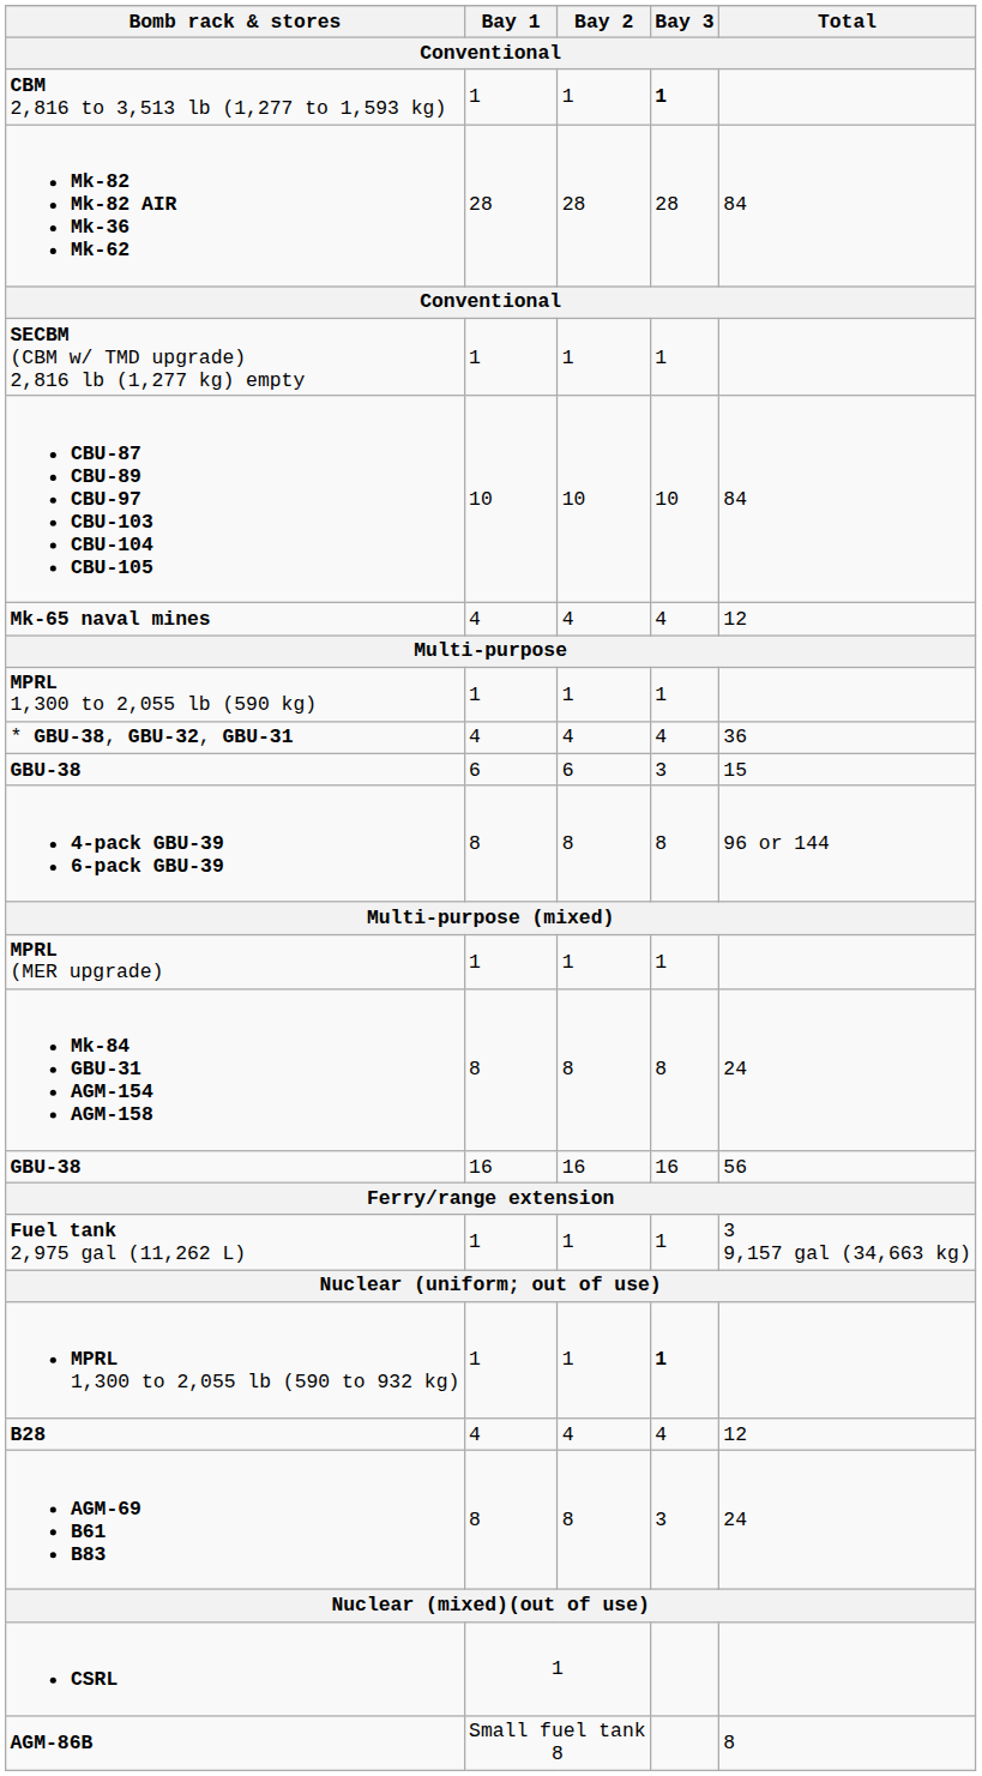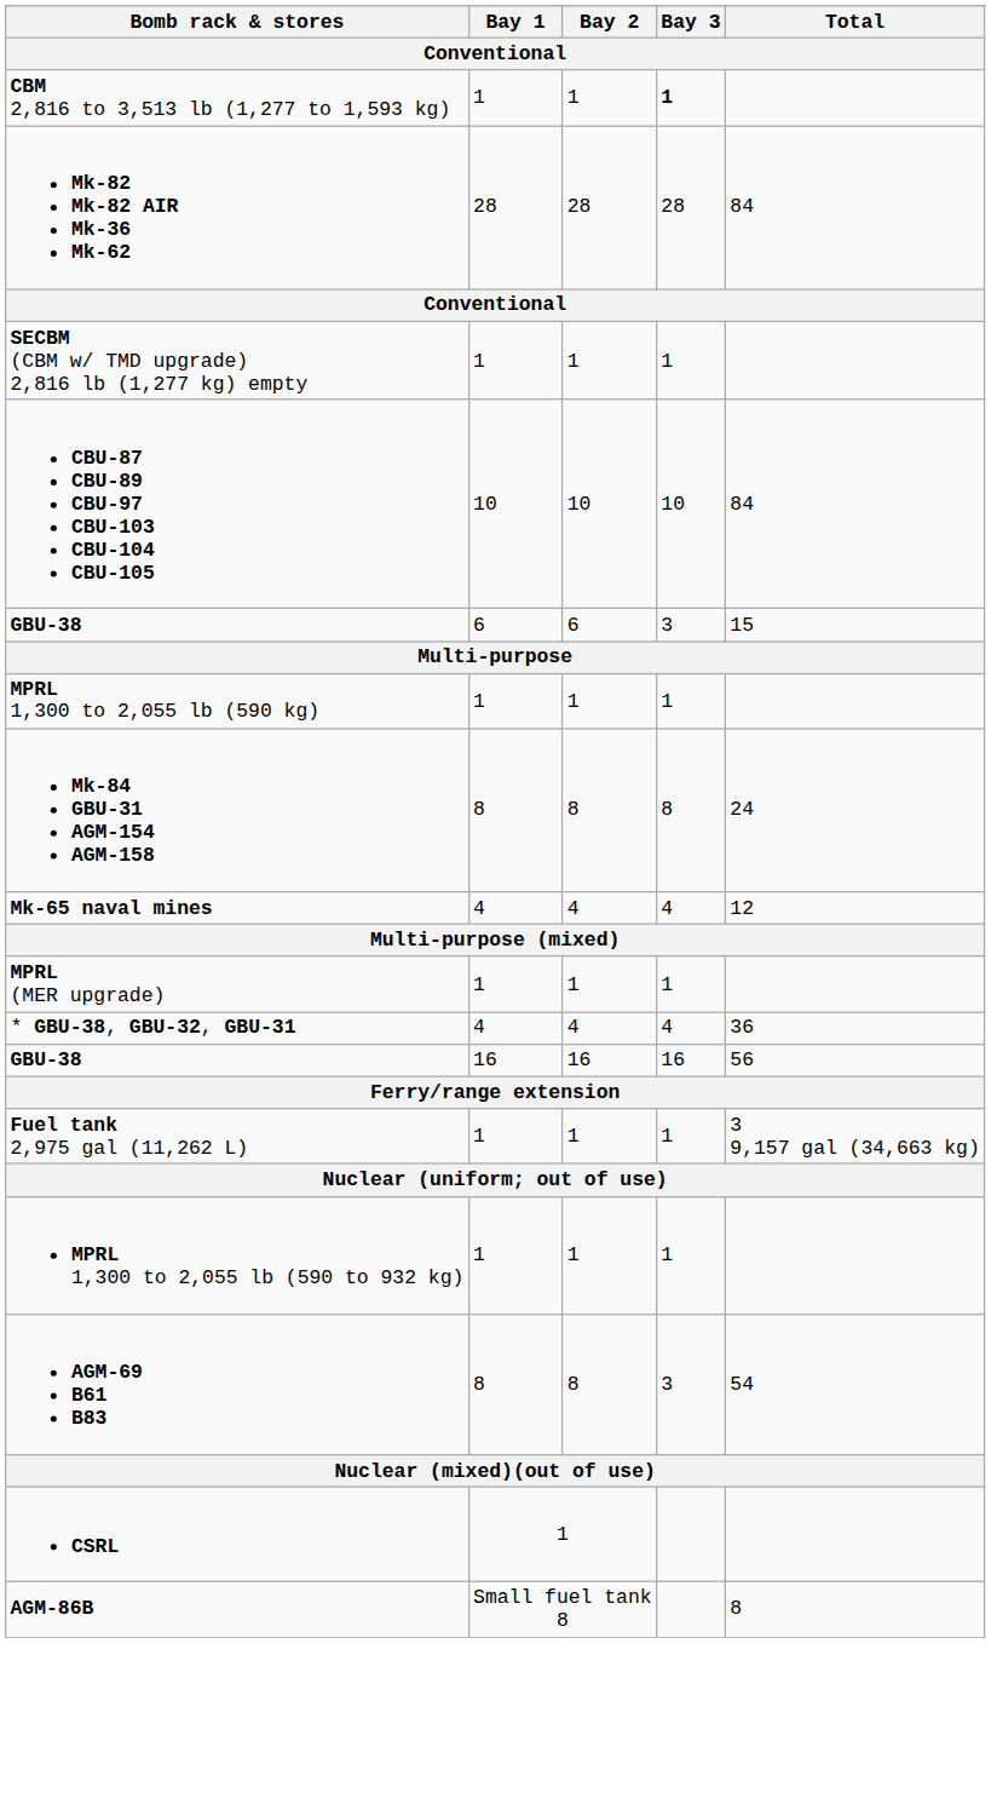rows swapped: GBU-38 / 6 <-> Mk-65 naval mines
rows swapped: Mk-84 GBU-31 AGM-154 AGM-158 <-> * GBU-38, GBU-32, GBU-31
- row: 4-pack GBU-39 6-pack GBU-39 | 8 | 8 | 8 | 96 or 144
MPRL 1,300 to 2,055 lb (590 to 932 kg) | Bay 3: bold -> normal
- row: B28 | 4 | 4 | 4 | 12
AGM-69 B61 B83 | Total: 24 -> 54
